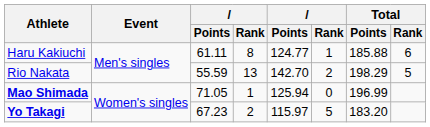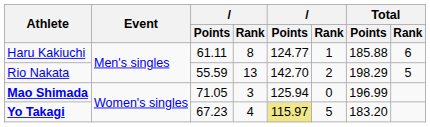Mao Shimada | column 4: 1 -> 3
Yo Takagi | column 4: 2 -> 4
Yo Takagi | column 5: no background -> khaki background
